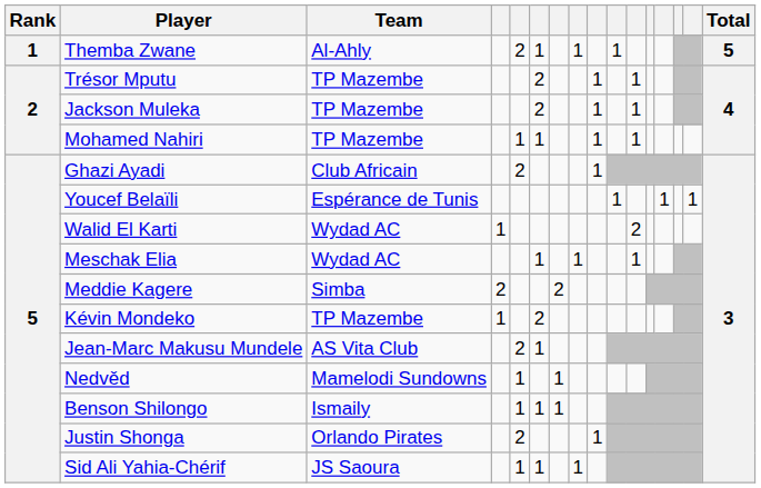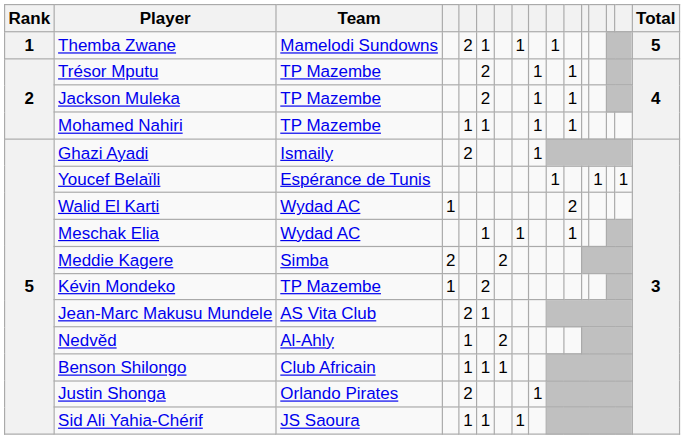Themba Zwane | Team: Al-Ahly -> Mamelodi Sundowns
Ghazi Ayadi | Team: Club Africain -> Ismaily
Nedvěd | Team: Mamelodi Sundowns -> Al-Ahly
Nedvěd | column 7: 1 -> 2
Benson Shilongo | Team: Ismaily -> Club Africain
